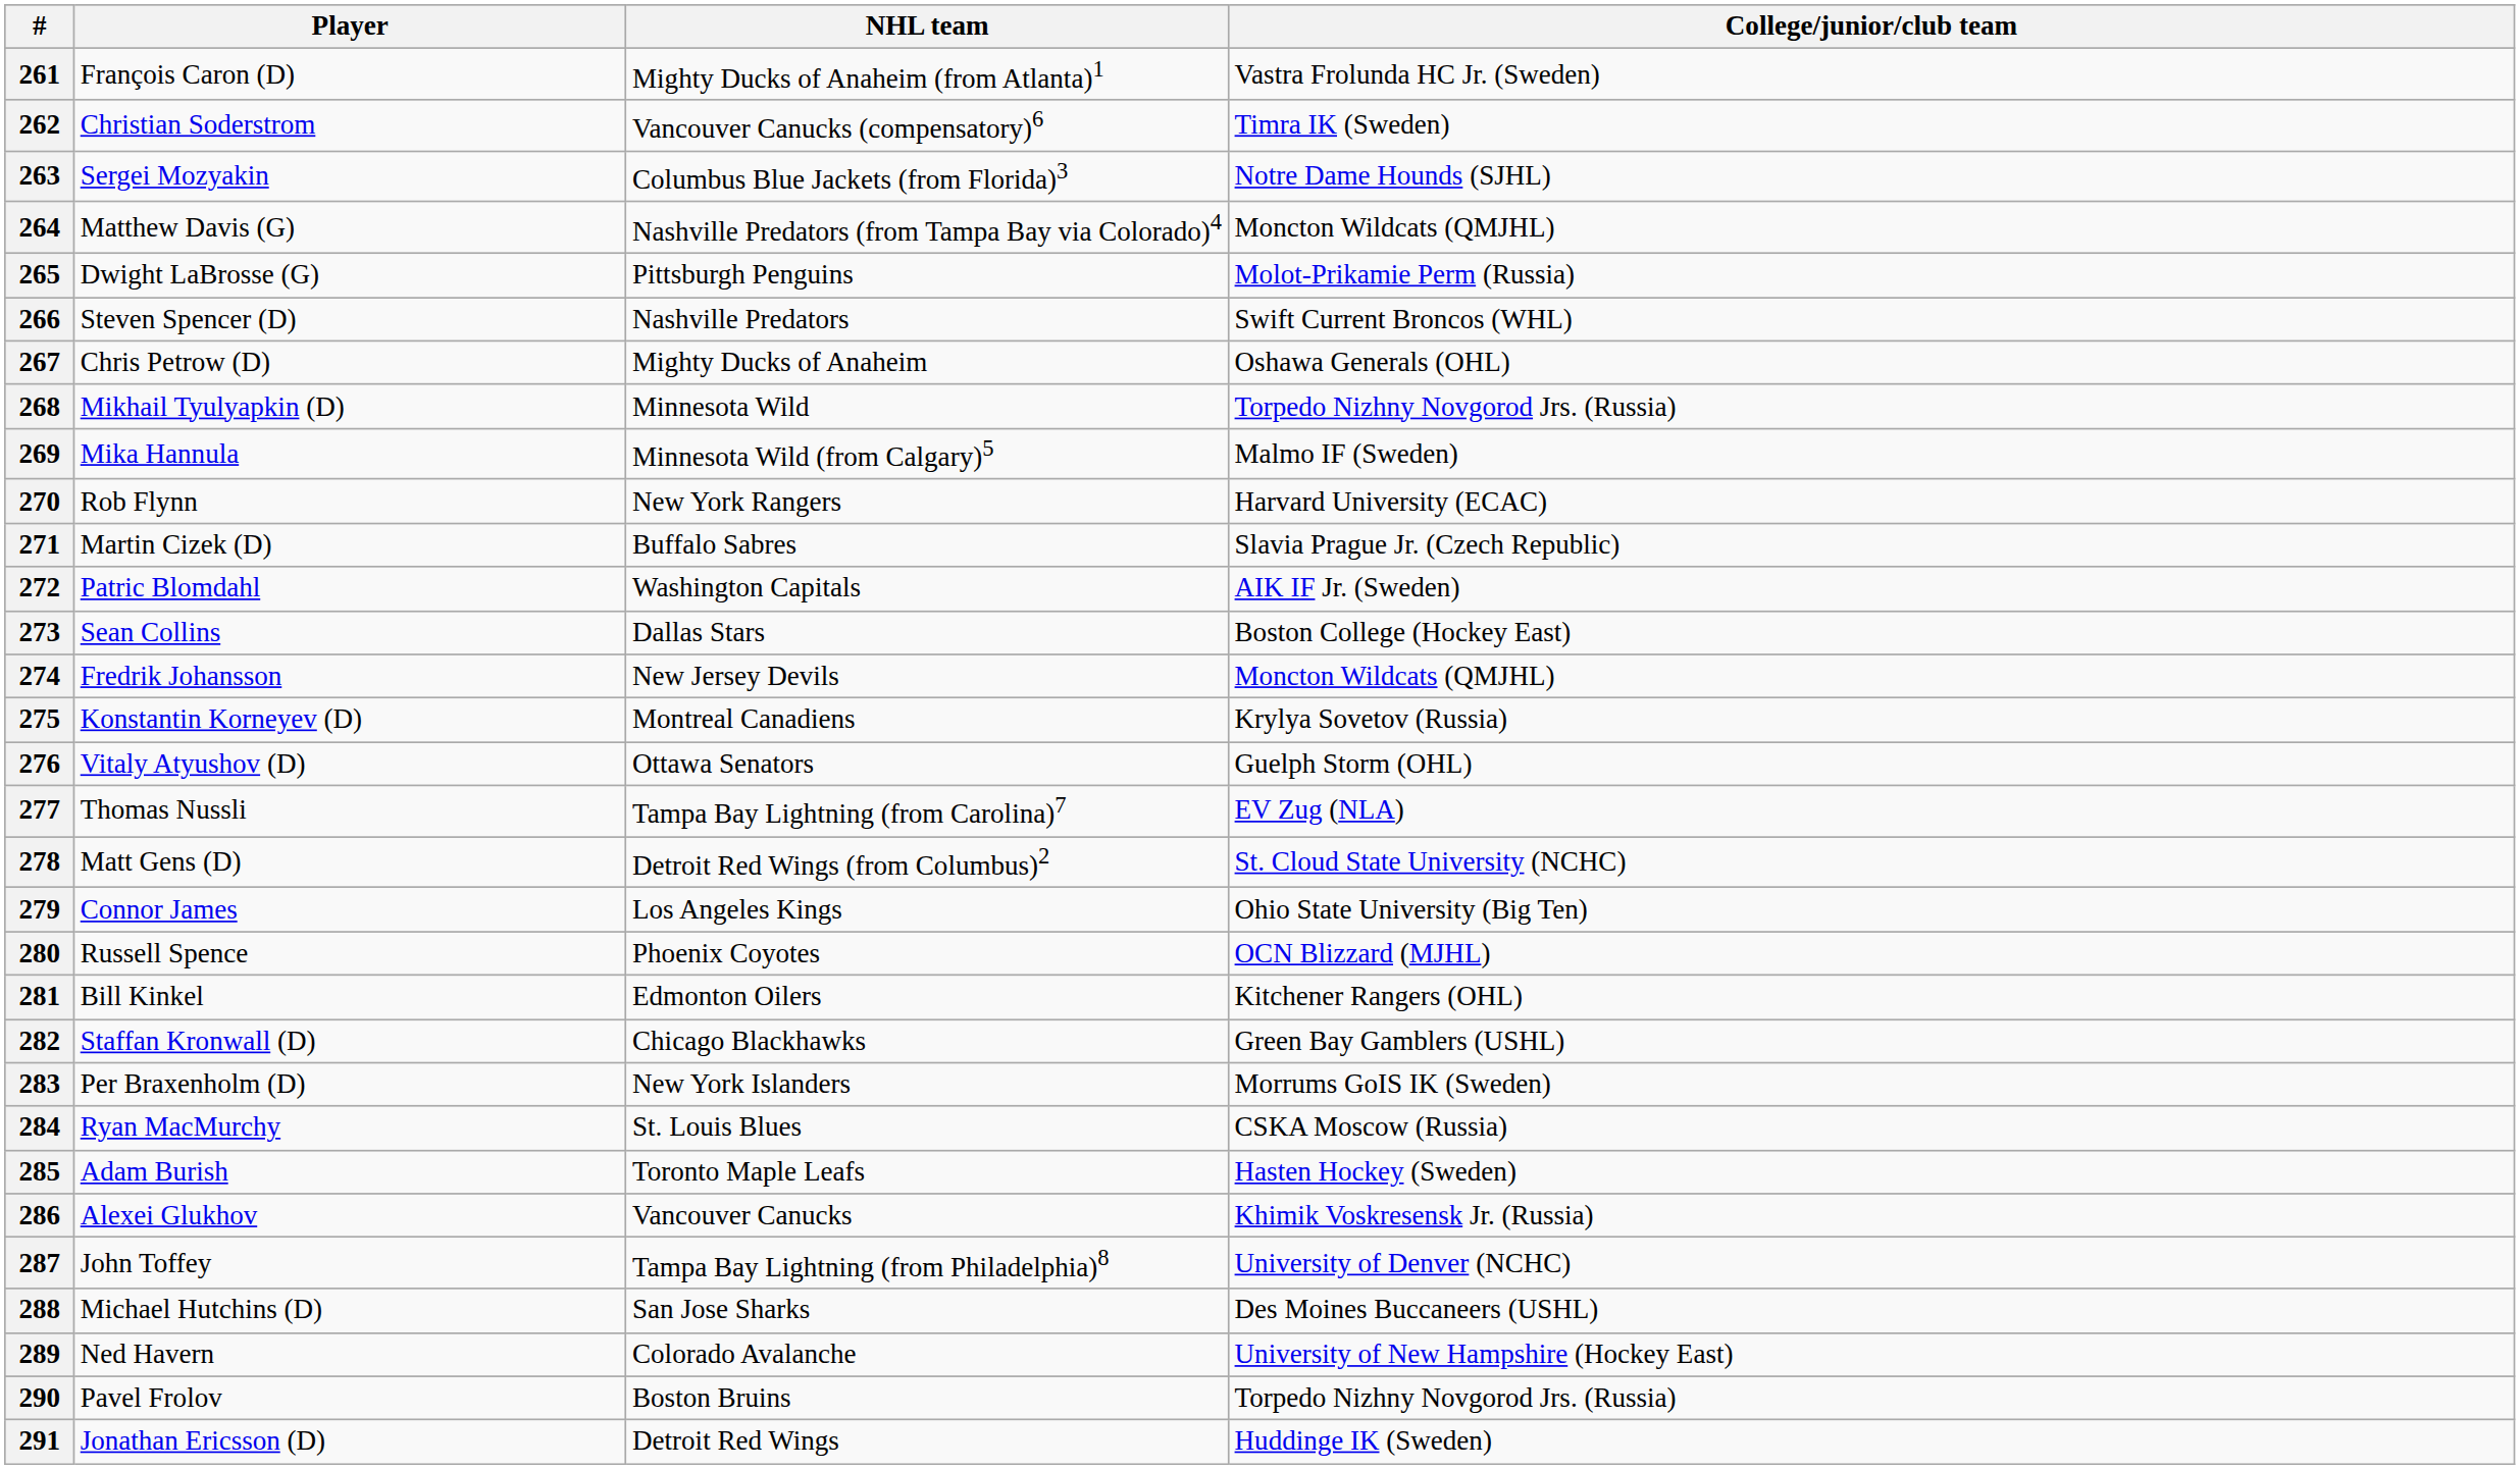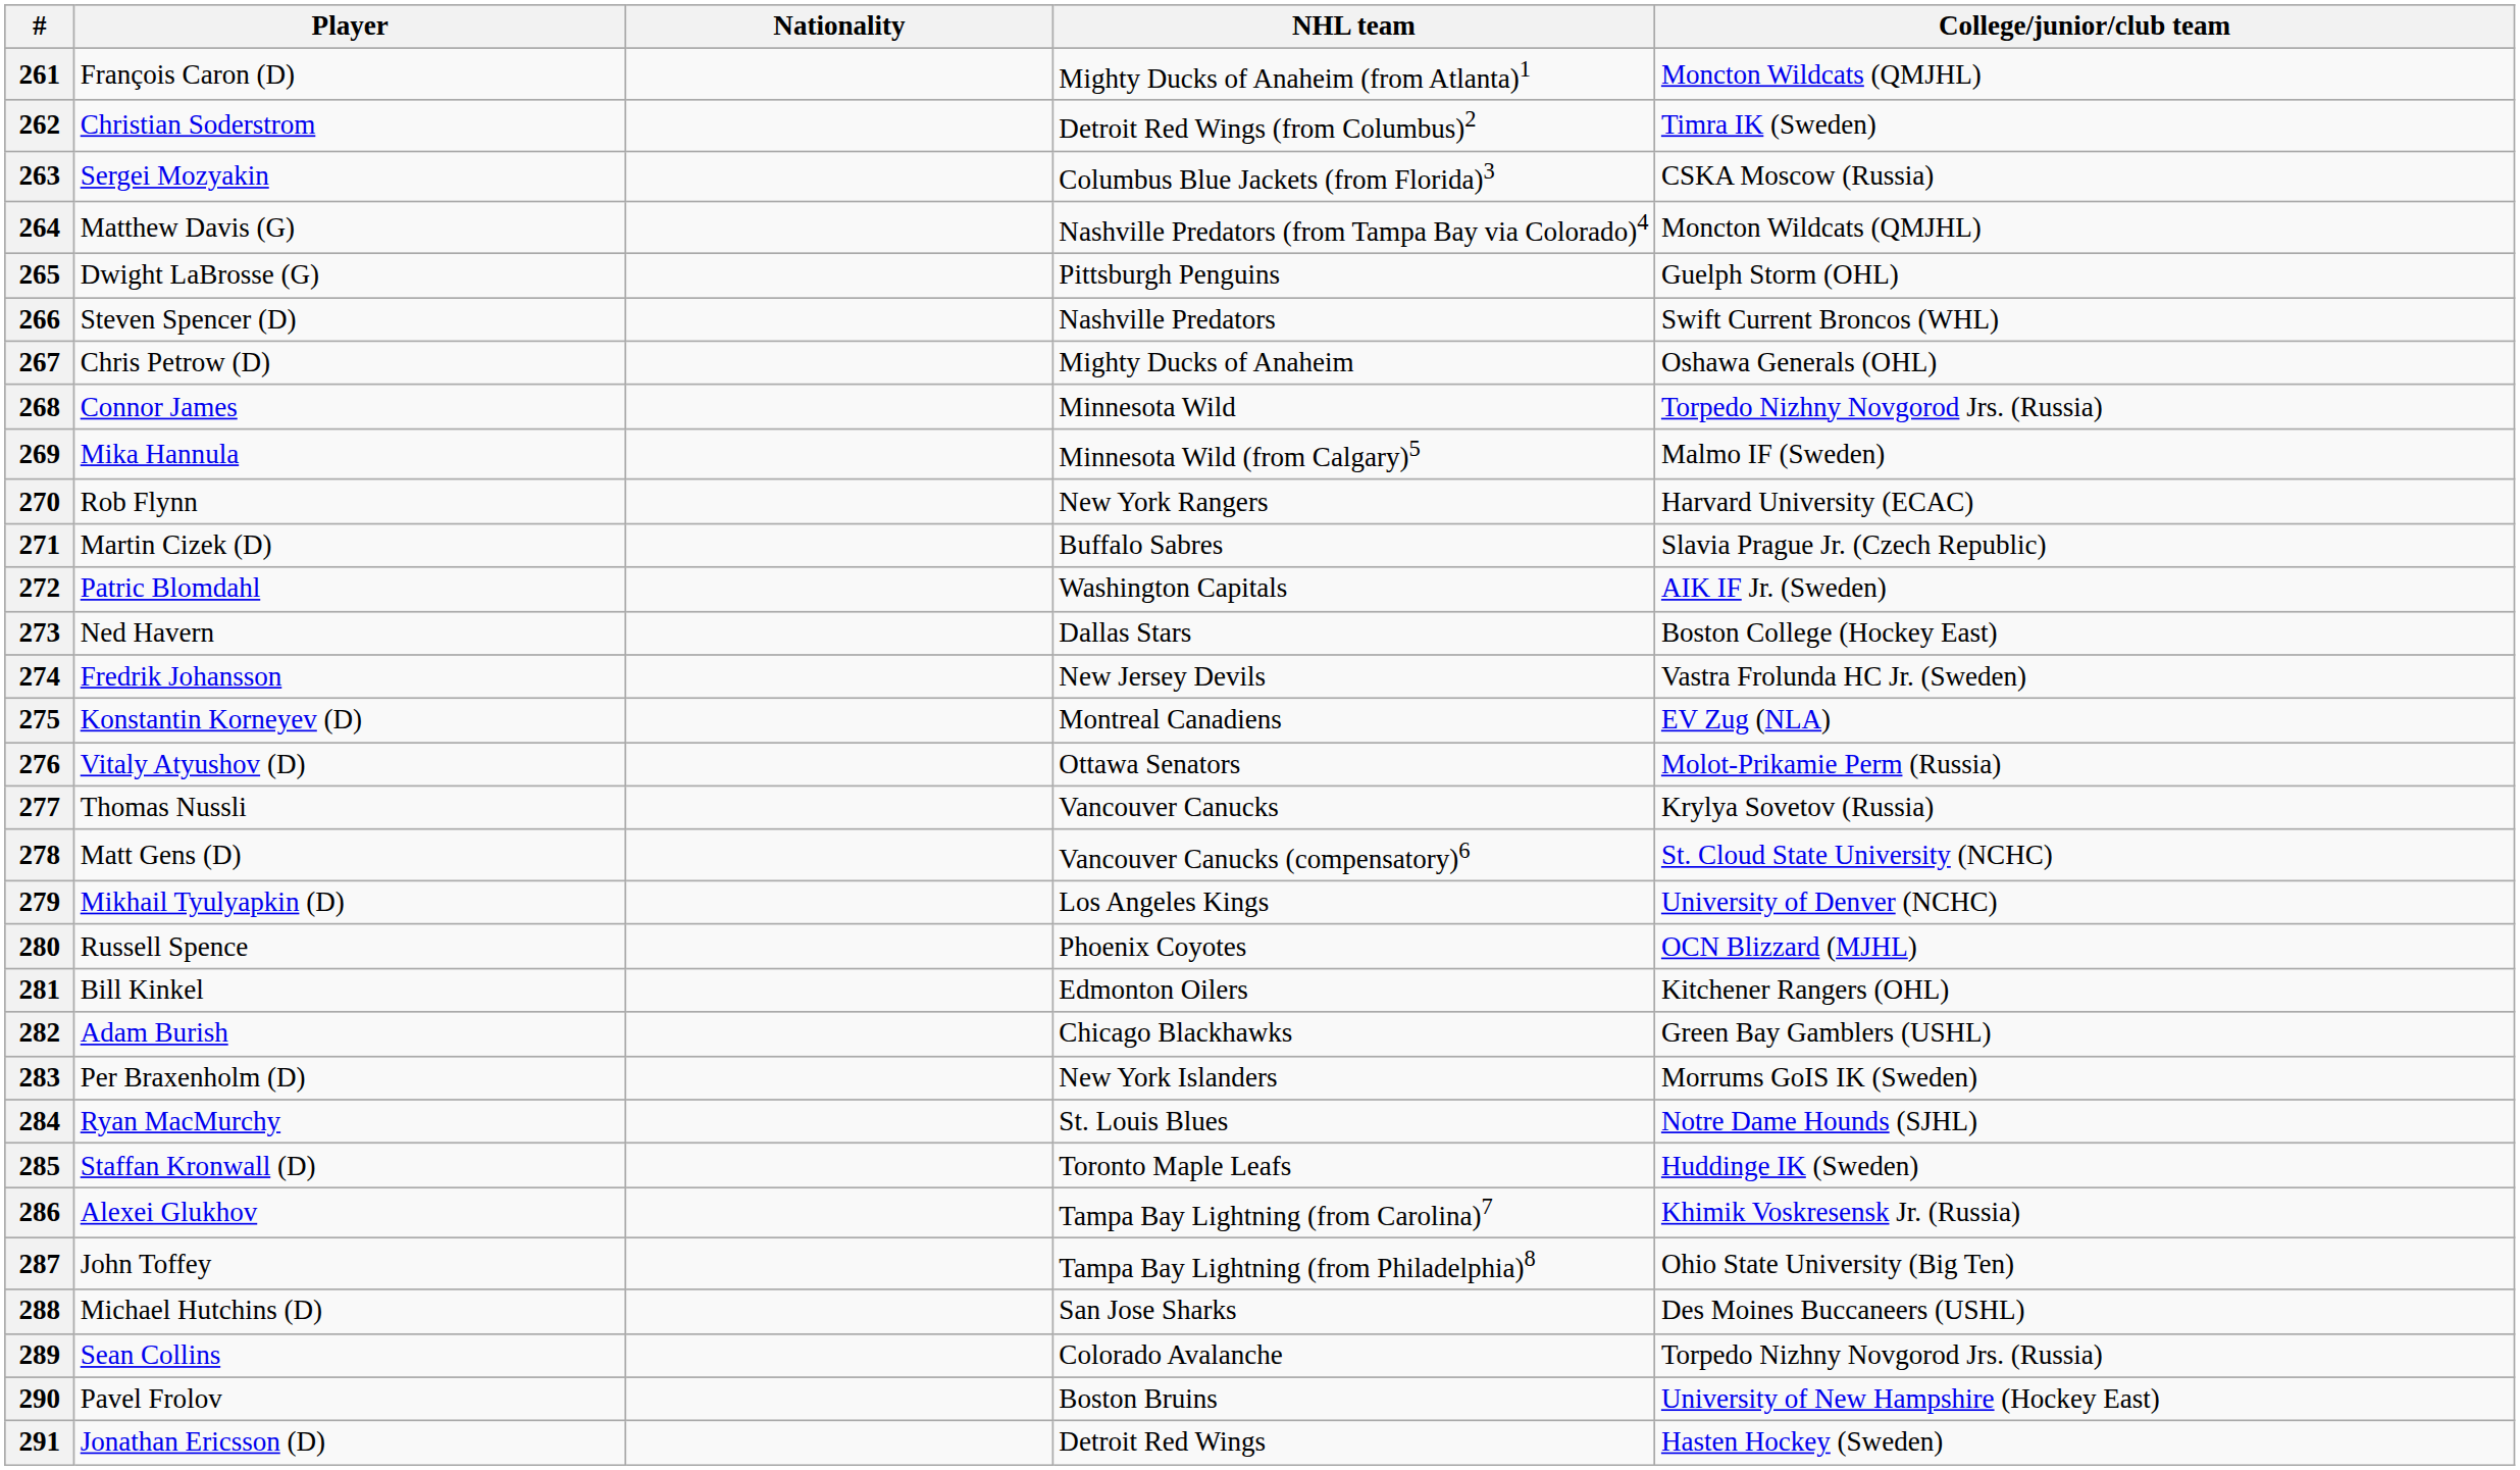+ column: Nationality
261 | College/junior/club team: Vastra Frolunda HC Jr. (Sweden) -> Moncton Wildcats (QMJHL)
262 | NHL team: Vancouver Canucks (compensatory)6 -> Detroit Red Wings (from Columbus)2
263 | College/junior/club team: Notre Dame Hounds (SJHL) -> CSKA Moscow (Russia)
265 | College/junior/club team: Molot-Prikamie Perm (Russia) -> Guelph Storm (OHL)
268 | Player: Mikhail Tyulyapkin (D) -> Connor James
273 | Player: Sean Collins -> Ned Havern
274 | College/junior/club team: Moncton Wildcats (QMJHL) -> Vastra Frolunda HC Jr. (Sweden)
275 | College/junior/club team: Krylya Sovetov (Russia) -> EV Zug (NLA)
276 | College/junior/club team: Guelph Storm (OHL) -> Molot-Prikamie Perm (Russia)
277 | NHL team: Tampa Bay Lightning (from Carolina)7 -> Vancouver Canucks
277 | College/junior/club team: EV Zug (NLA) -> Krylya Sovetov (Russia)
278 | NHL team: Detroit Red Wings (from Columbus)2 -> Vancouver Canucks (compensatory)6
279 | Player: Connor James -> Mikhail Tyulyapkin (D)
279 | College/junior/club team: Ohio State University (Big Ten) -> University of Denver (NCHC)
282 | Player: Staffan Kronwall (D) -> Adam Burish
284 | College/junior/club team: CSKA Moscow (Russia) -> Notre Dame Hounds (SJHL)
285 | Player: Adam Burish -> Staffan Kronwall (D)
285 | College/junior/club team: Hasten Hockey (Sweden) -> Huddinge IK (Sweden)
286 | NHL team: Vancouver Canucks -> Tampa Bay Lightning (from Carolina)7
287 | College/junior/club team: University of Denver (NCHC) -> Ohio State University (Big Ten)
289 | Player: Ned Havern -> Sean Collins
289 | College/junior/club team: University of New Hampshire (Hockey East) -> Torpedo Nizhny Novgorod Jrs. (Russia)
290 | College/junior/club team: Torpedo Nizhny Novgorod Jrs. (Russia) -> University of New Hampshire (Hockey East)
291 | College/junior/club team: Huddinge IK (Sweden) -> Hasten Hockey (Sweden)
